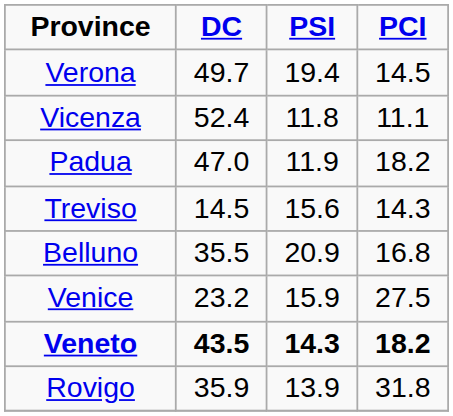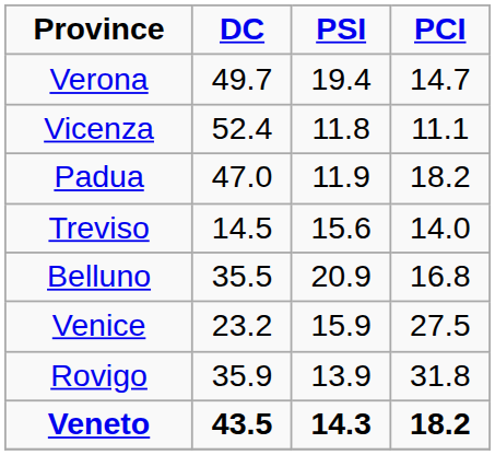Verona | PCI: 14.5 -> 14.7
Treviso | PCI: 14.3 -> 14.0
rows swapped: Rovigo <-> Veneto
